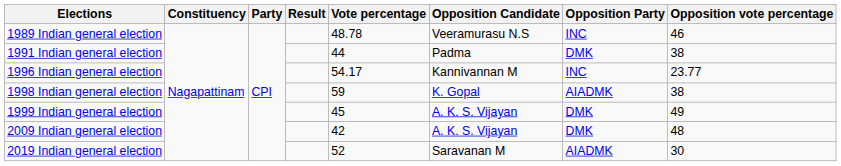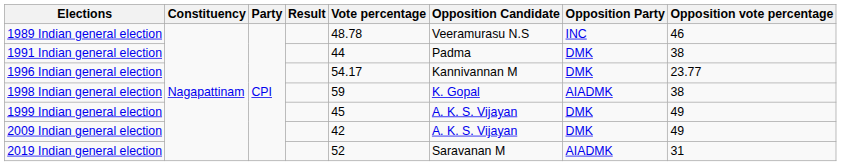1996 Indian general election | Opposition Party: INC -> DMK
2009 Indian general election | Opposition vote percentage: 48 -> 49
2019 Indian general election | Opposition vote percentage: 30 -> 31
